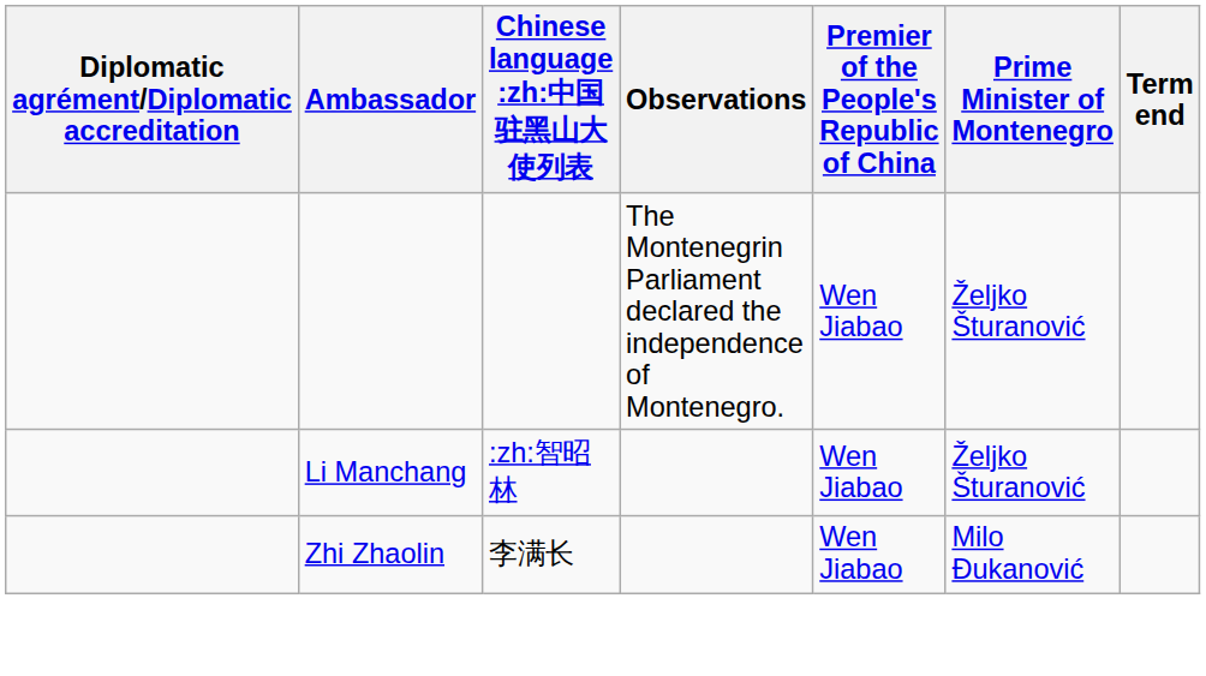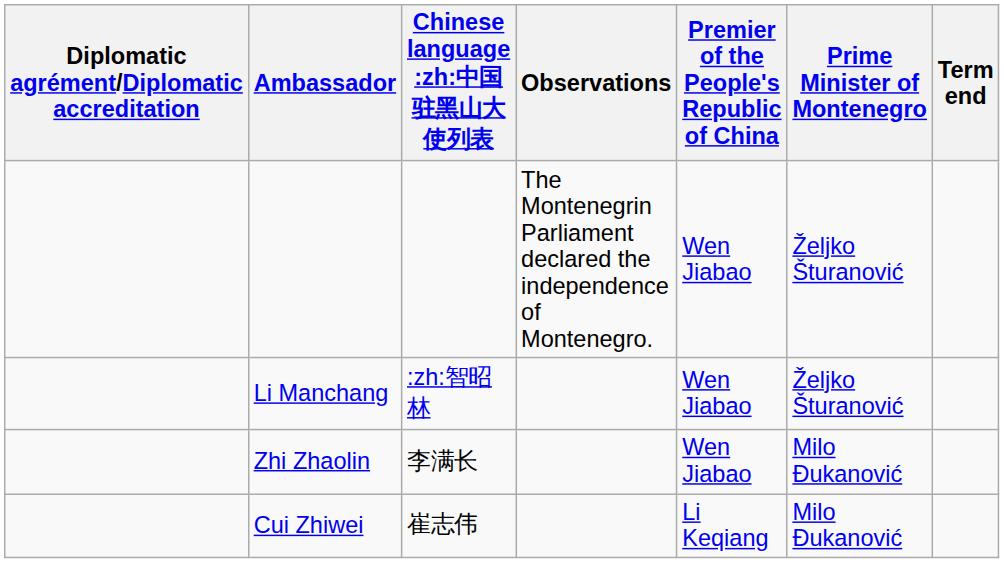+ row: Cui Zhiwei | 崔志伟 | Li Keqiang | Milo Đukanović
